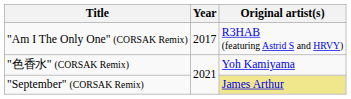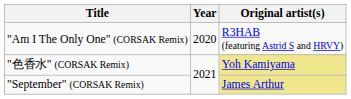"Am I The Only One" (CORSAK Remix) | Year: 2017 -> 2020
"色香水" (CORSAK Remix) | Original artist(s): no background -> khaki background
